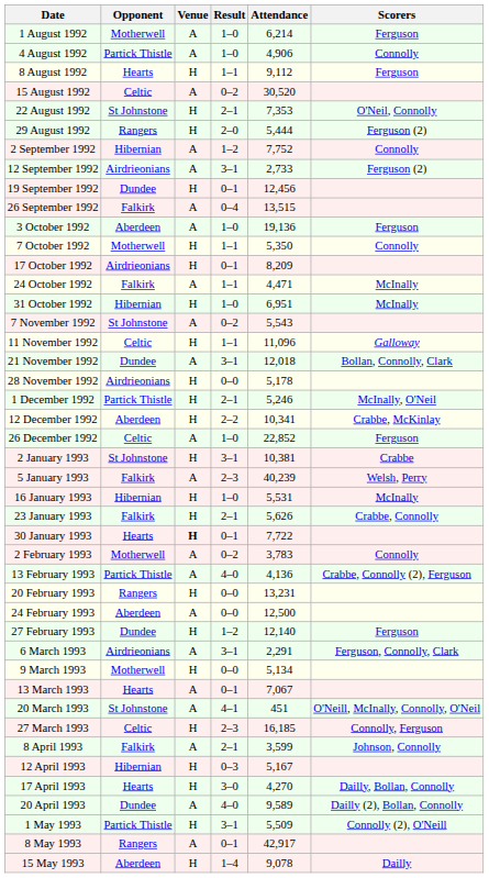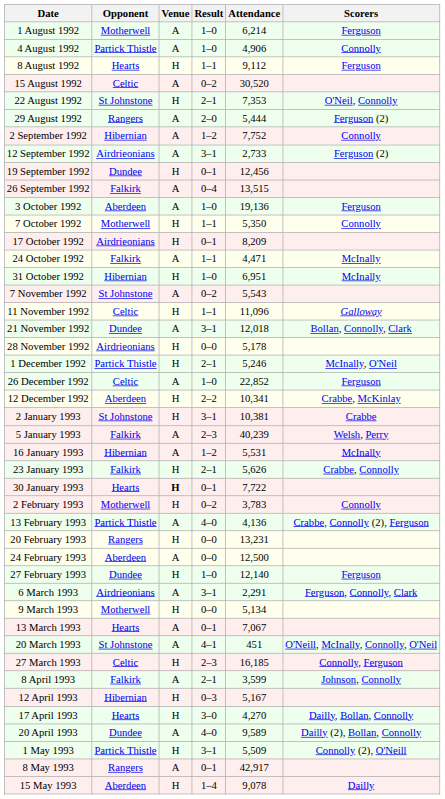29 August 1992 | Venue: H -> A
rows swapped: 12 December 1992 <-> 26 December 1992
16 January 1993 | Venue: H -> A
16 January 1993 | Result: 1–0 -> 1–2
2 February 1993 | Venue: A -> H
27 February 1993 | Result: 1–2 -> 1–0
